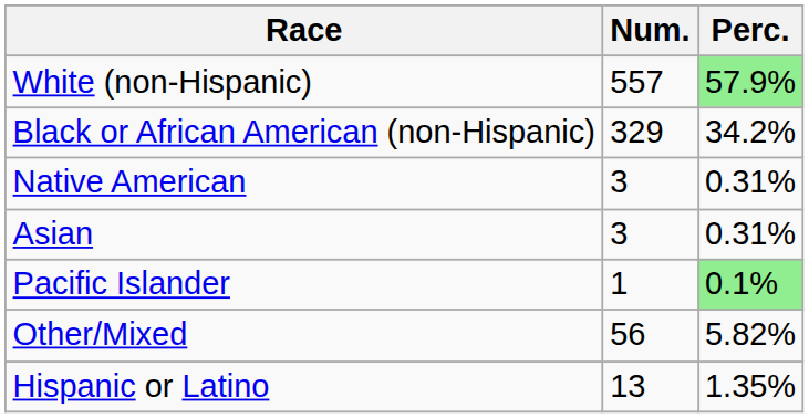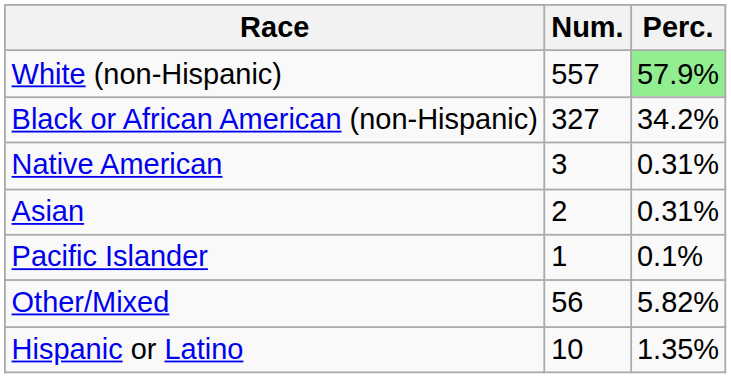Black or African American (non-Hispanic) | Num.: 329 -> 327
Asian | Num.: 3 -> 2
Pacific Islander | Perc.: lightgreen background -> no background
Hispanic or Latino | Num.: 13 -> 10
